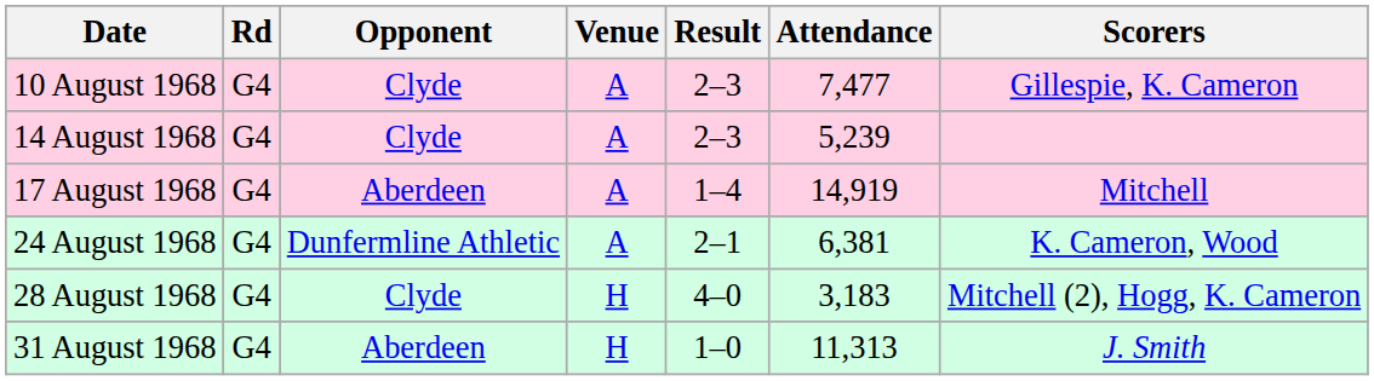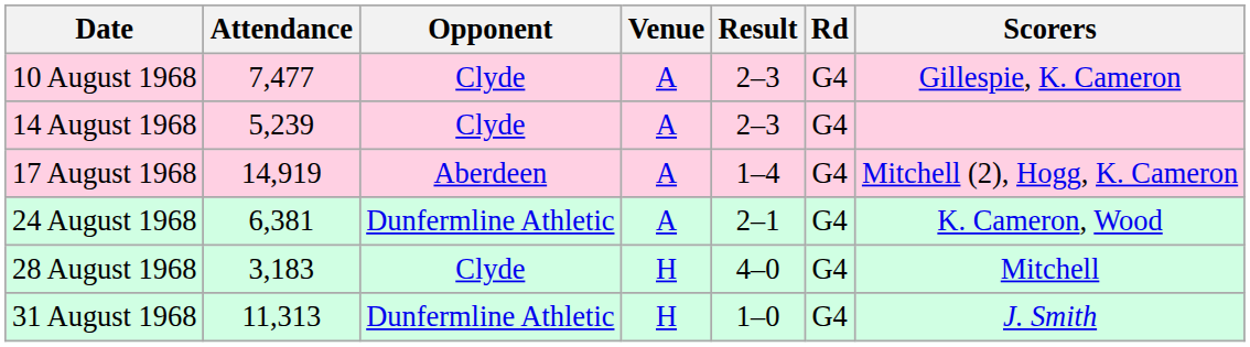columns swapped: Rd <-> Attendance
17 August 1968 | Scorers: Mitchell -> Mitchell (2), Hogg, K. Cameron
28 August 1968 | Scorers: Mitchell (2), Hogg, K. Cameron -> Mitchell
31 August 1968 | Opponent: Aberdeen -> Dunfermline Athletic
